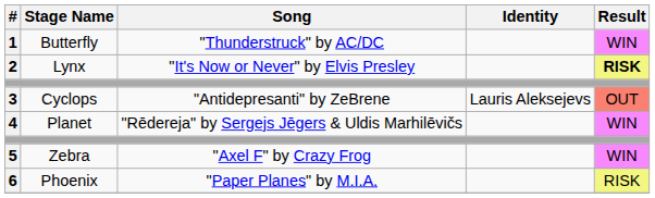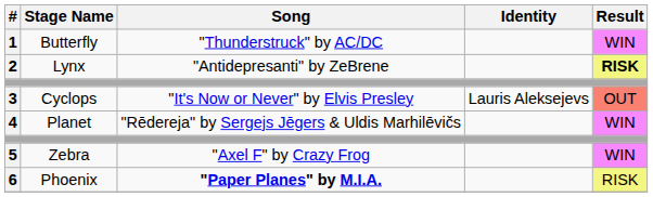2 | Song: "It's Now or Never" by Elvis Presley -> "Antidepresanti" by ZeBrene
3 | Song: "Antidepresanti" by ZeBrene -> "It's Now or Never" by Elvis Presley
6 | Song: normal -> bold
